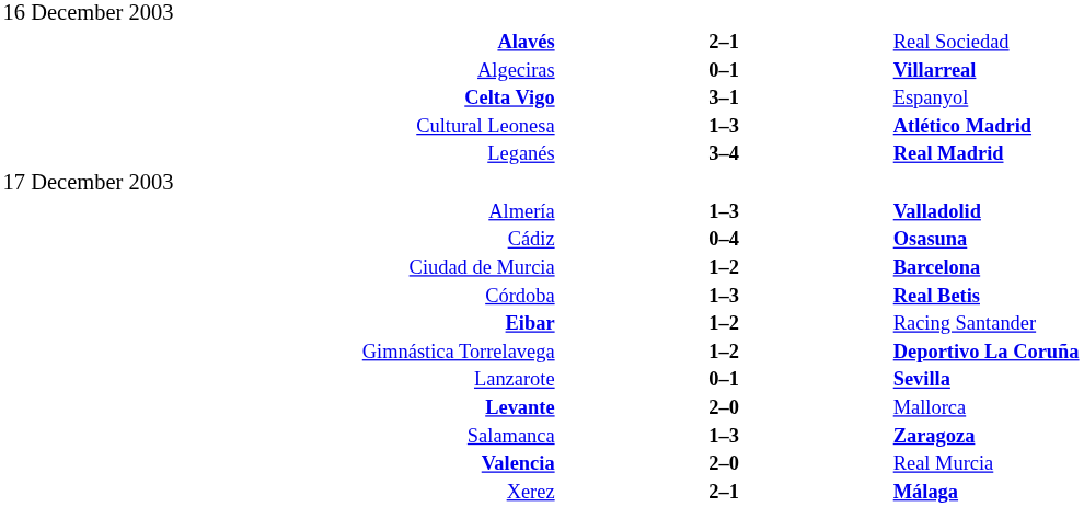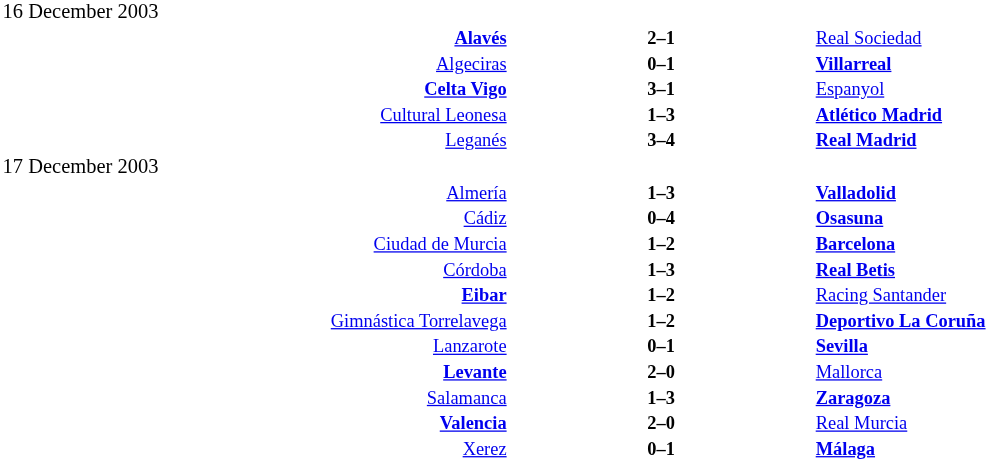Xerez | column 2: 2–1 -> 0–1
